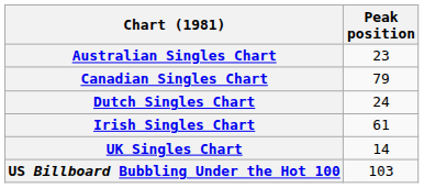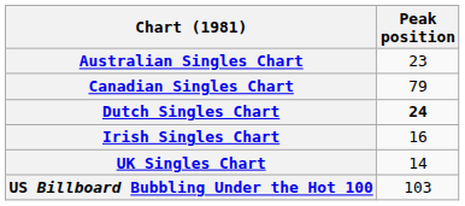Dutch Singles Chart | Peak position: normal -> bold
Irish Singles Chart | Peak position: 61 -> 16
